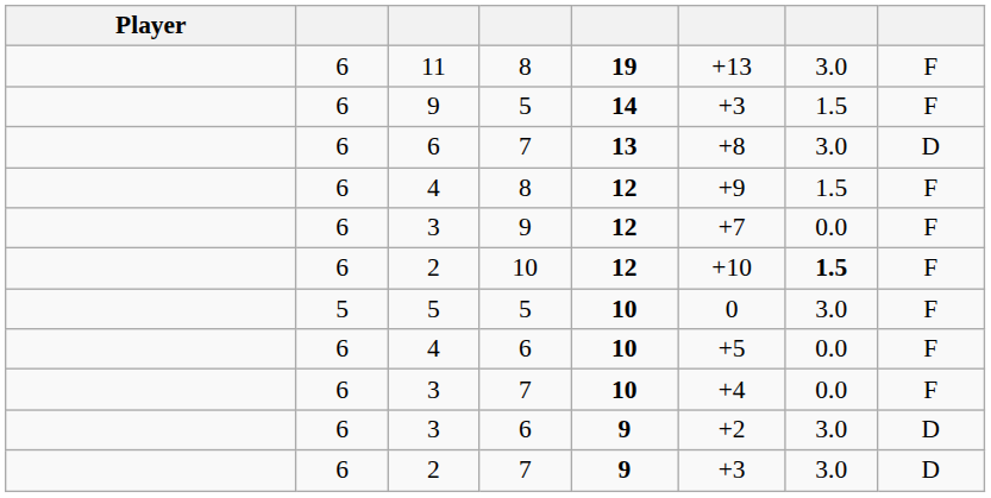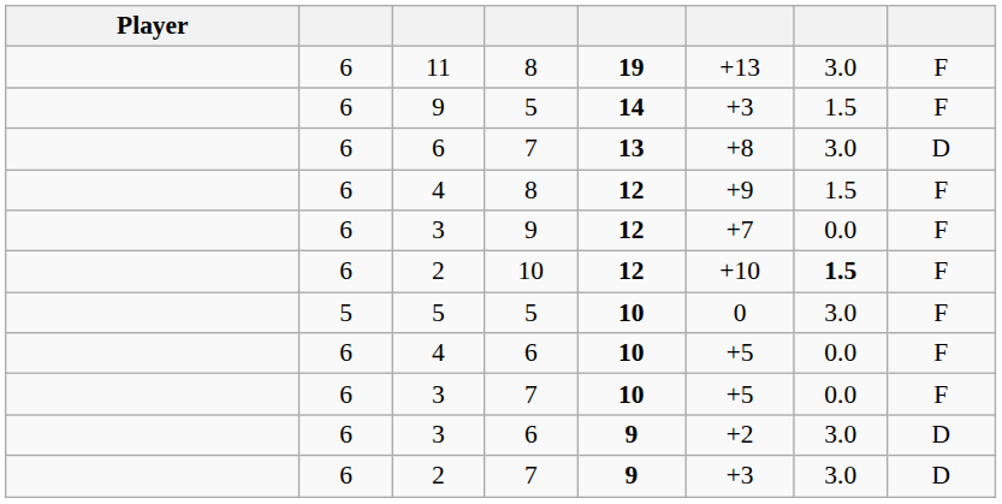3 / 7 | column 6: +4 -> +5
